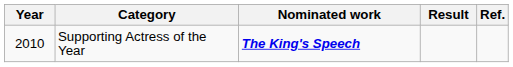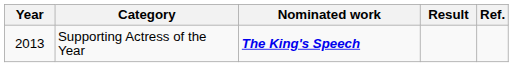Supporting Actress of the Year | Year: 2010 -> 2013
